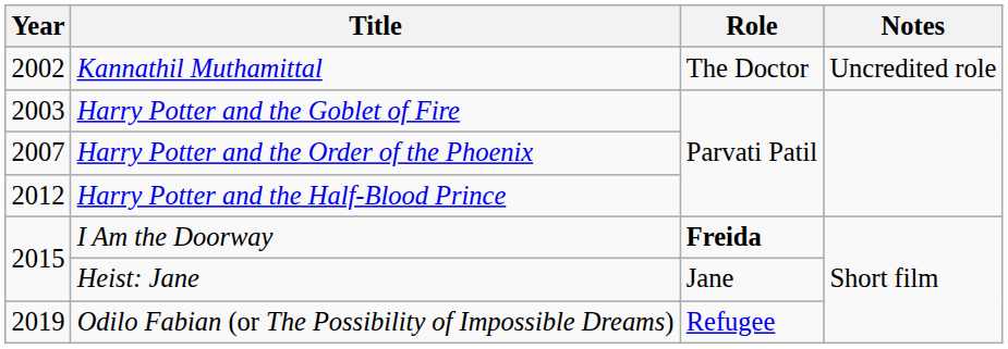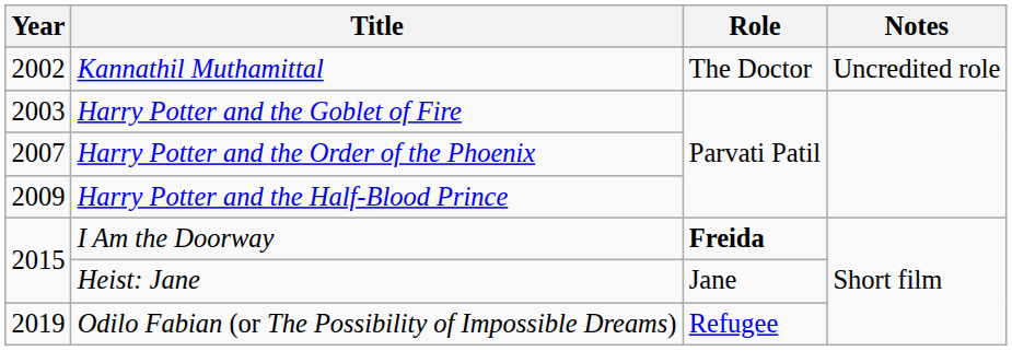Harry Potter and the Half-Blood Prince | Year: 2012 -> 2009
